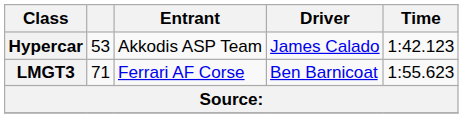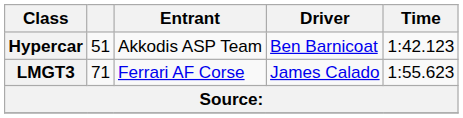Hypercar | column 2: 53 -> 51
Hypercar | Driver: James Calado -> Ben Barnicoat
LMGT3 | Driver: Ben Barnicoat -> James Calado
